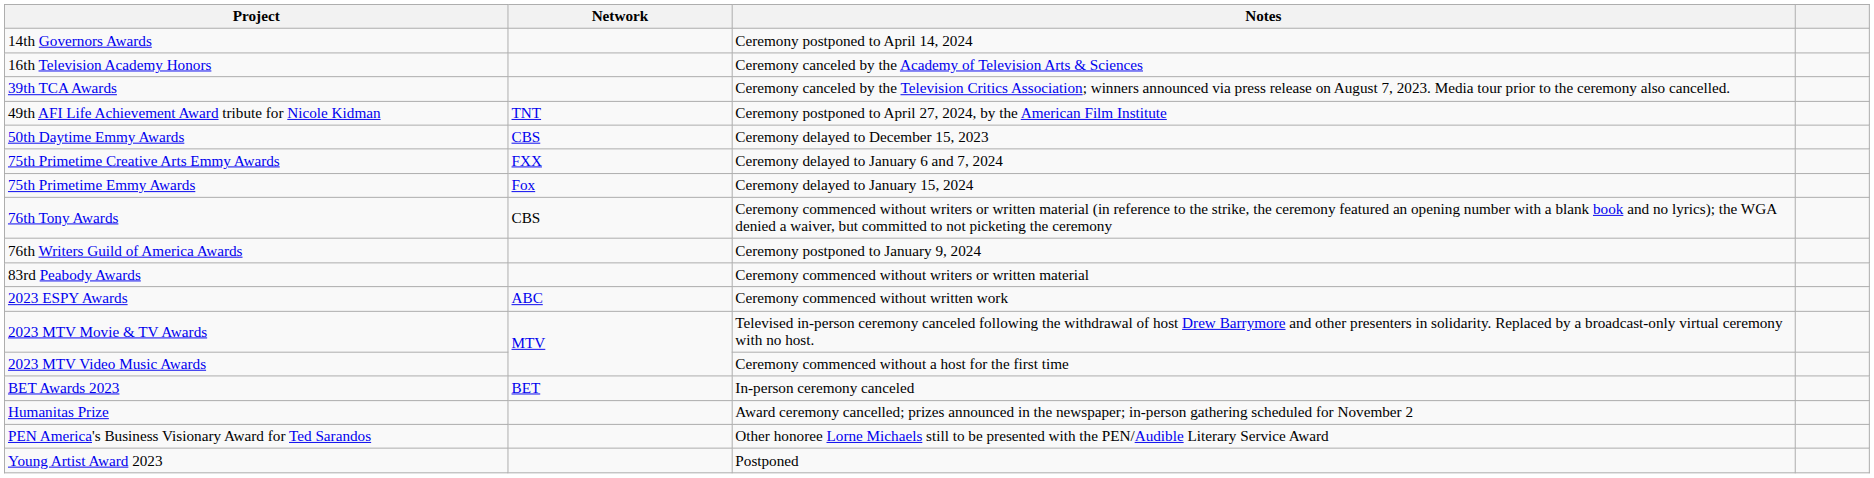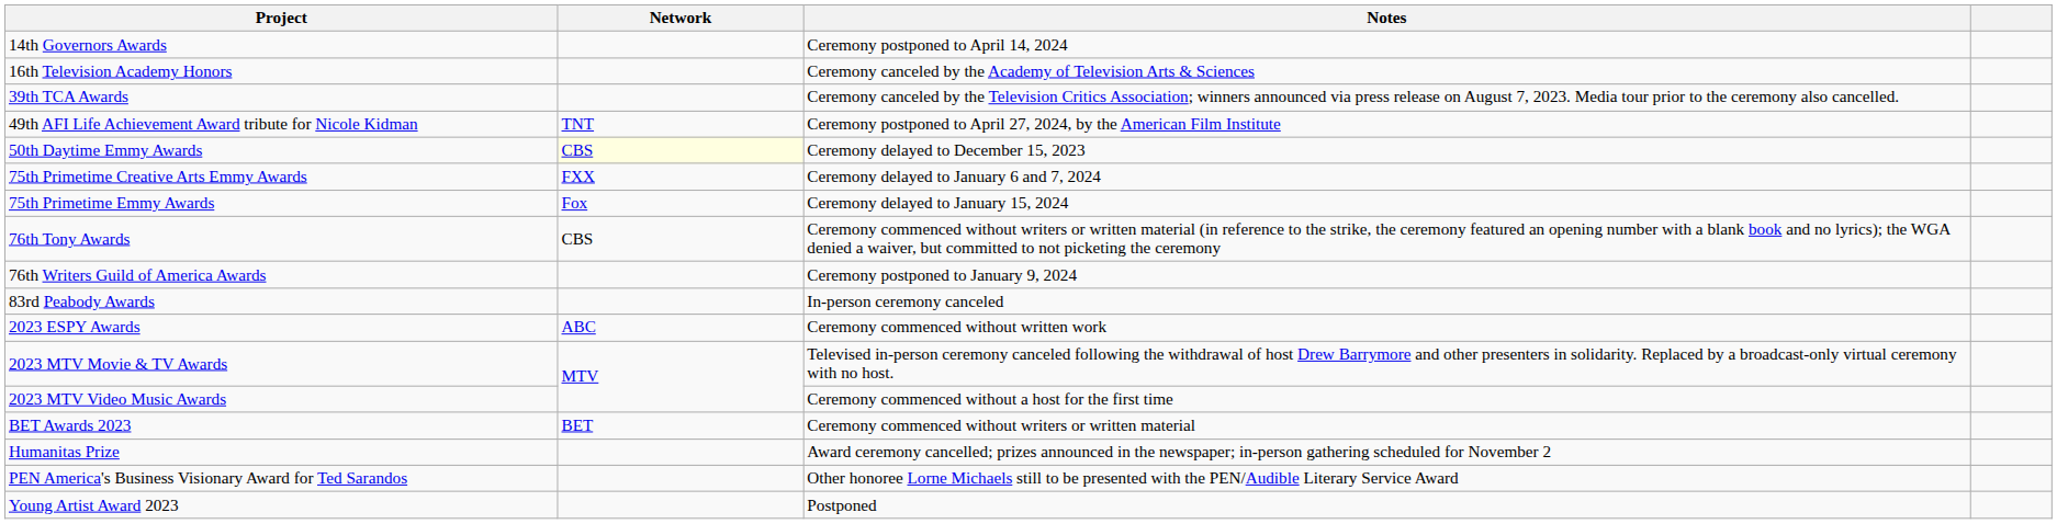50th Daytime Emmy Awards | Network: no background -> lightyellow background
83rd Peabody Awards | Notes: Ceremony commenced without writers or written material -> In-person ceremony canceled
BET Awards 2023 | Notes: In-person ceremony canceled -> Ceremony commenced without writers or written material
